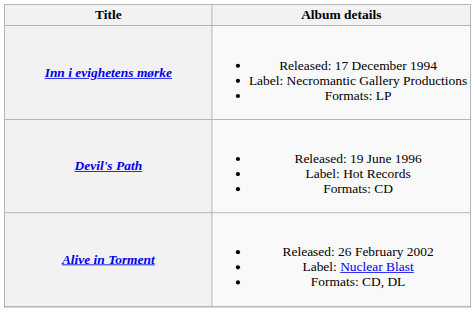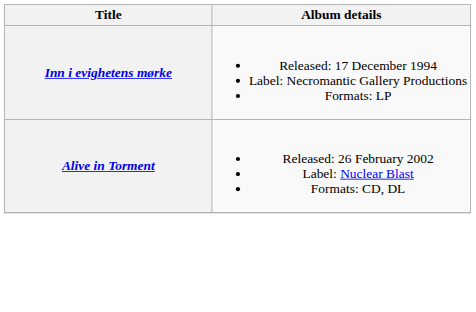- row: Devil's Path | Released: 19 June 1996 Label: Hot Records Formats: CD
